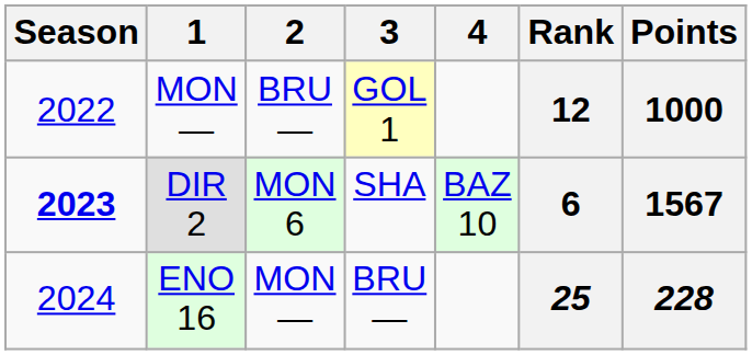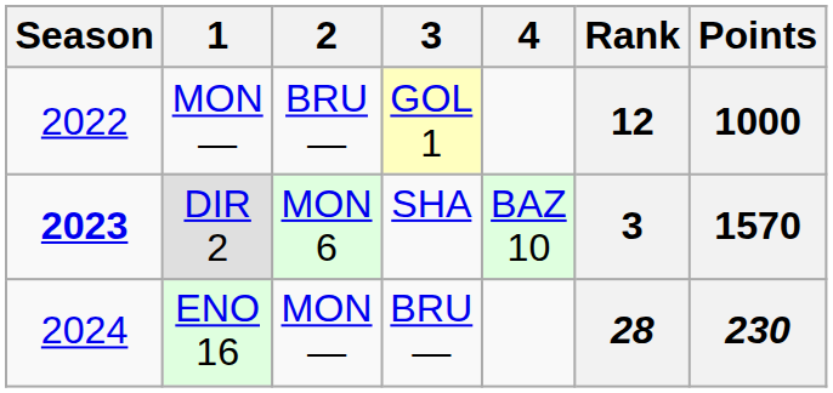DIR 2 | Rank: 6 -> 3
DIR 2 | Points: 1567 -> 1570
ENO 16 | Rank: 25 -> 28
ENO 16 | Points: 228 -> 230
